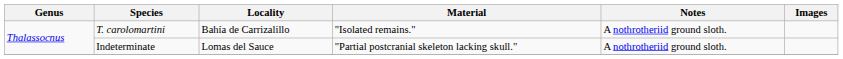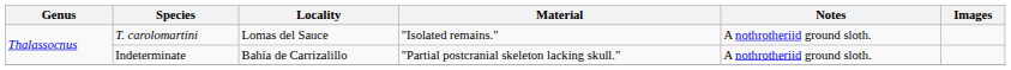T. carolomartini | Locality: Bahía de Carrizalillo -> Lomas del Sauce
Indeterminate | Locality: Lomas del Sauce -> Bahía de Carrizalillo
